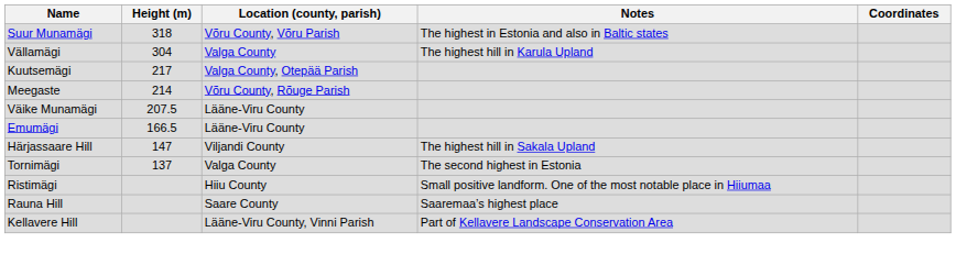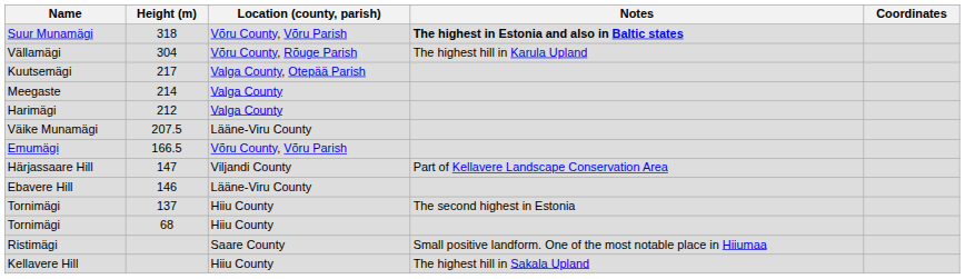Suur Munamägi | Notes: normal -> bold
Vällamägi | Location (county, parish): Valga County -> Võru County, Rõuge Parish
Meegaste | Location (county, parish): Võru County, Rõuge Parish -> Valga County
+ row: Harimägi | 212 | Valga County
Emumägi | Location (county, parish): Lääne-Viru County -> Võru County, Võru Parish
Härjassaare Hill | Notes: The highest hill in Sakala Upland -> Part of Kellavere Landscape Conservation Area
+ row: Ebavere Hill | 146 | Lääne-Viru County
Tornimägi / 137 | Location (county, parish): Valga County -> Hiiu County
+ row: Tornimägi | 68 | Hiiu County
Ristimägi | Location (county, parish): Hiiu County -> Saare County
- row: Rauna Hill | Saare County | Saaremaa’s highest place
Kellavere Hill | Location (county, parish): Lääne-Viru County, Vinni Parish -> Hiiu County
Kellavere Hill | Notes: Part of Kellavere Landscape Conservation Area -> The highest hill in Sakala Upland
